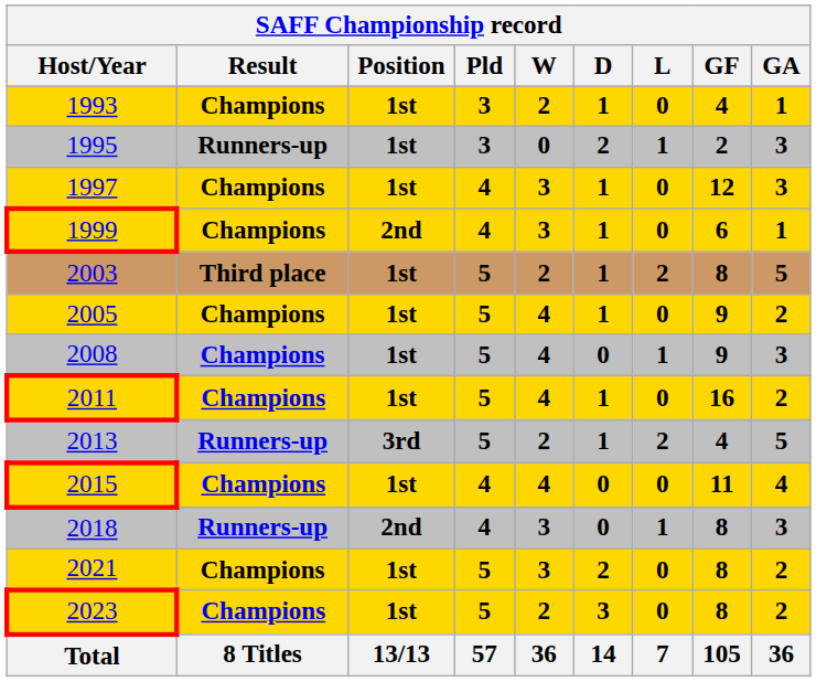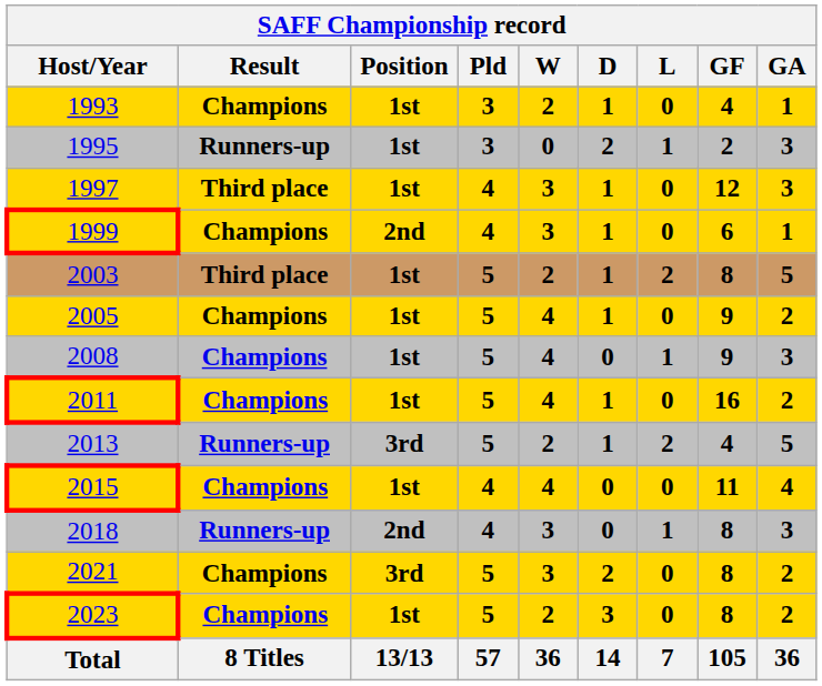1997 | Result: Champions -> Third place
2021 | Position: 1st -> 3rd
